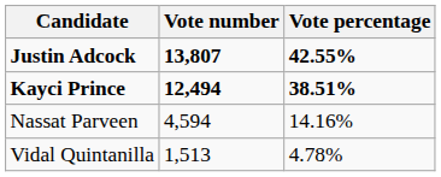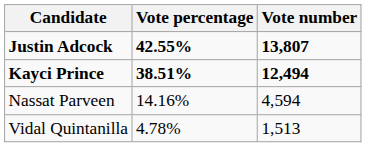columns swapped: Vote number <-> Vote percentage
